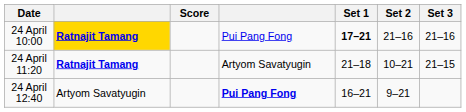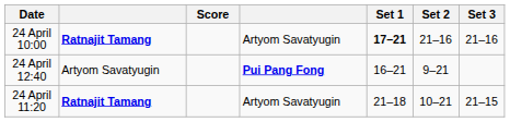24 April 10:00 | column 2: gold background -> no background
24 April 10:00 | column 4: Pui Pang Fong -> Artyom Savatyugin
rows swapped: 24 April 11:20 <-> 24 April 12:40
